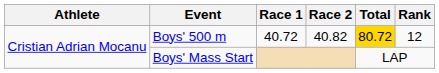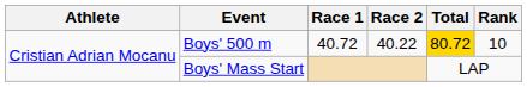Boys' 500 m | Race 2: 40.82 -> 40.22
Boys' 500 m | Rank: 12 -> 10
